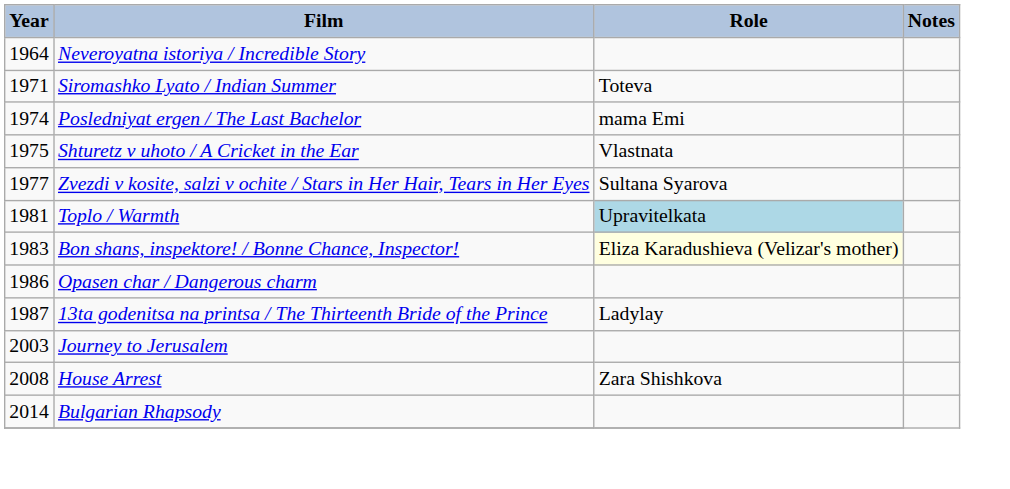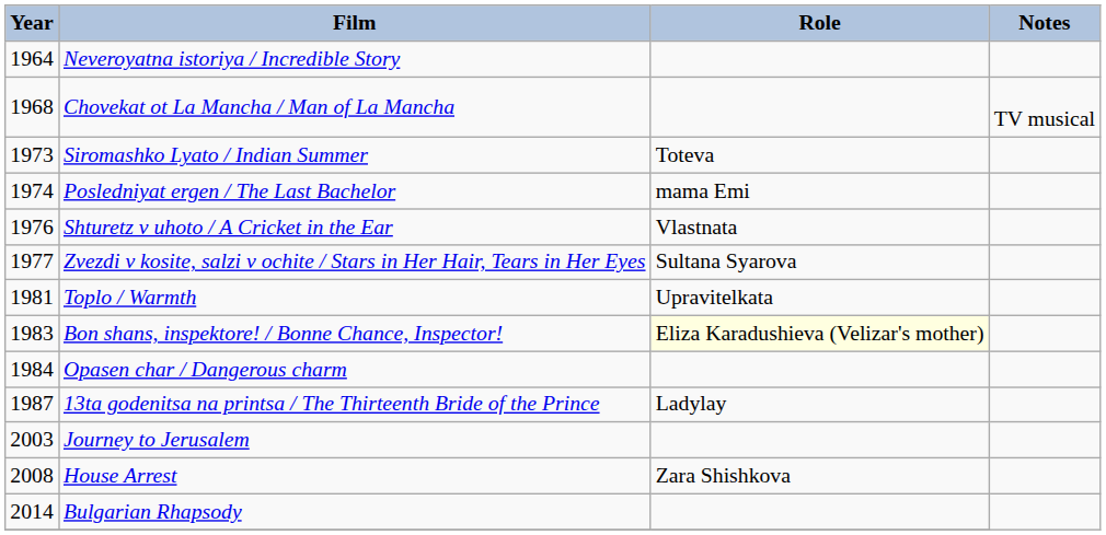+ row: 1968 | Chovekat ot La Mancha / Man of La Mancha | TV musical
Siromashko Lyato / Indian Summer | Year: 1971 -> 1973
Shturetz v uhoto / A Cricket in the Ear | Year: 1975 -> 1976
Toplo / Warmth | Role: lightblue background -> no background
Opasen char / Dangerous charm | Year: 1986 -> 1984
